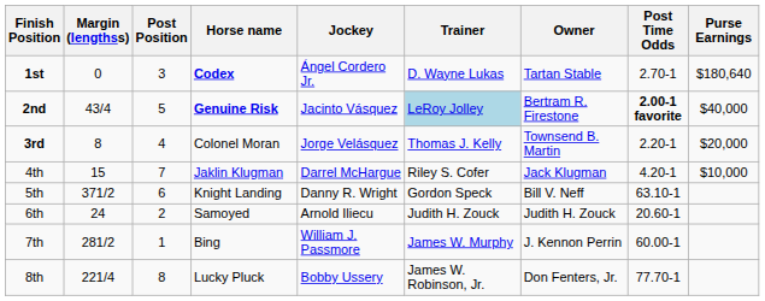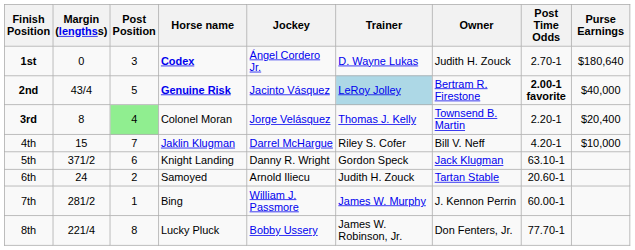1st | Owner: Tartan Stable -> Judith H. Zouck
3rd | Post Position: no background -> lightgreen background
3rd | Purse Earnings: $20,000 -> $20,400
4th | Owner: Jack Klugman -> Bill V. Neff
5th | Owner: Bill V. Neff -> Jack Klugman
6th | Owner: Judith H. Zouck -> Tartan Stable
